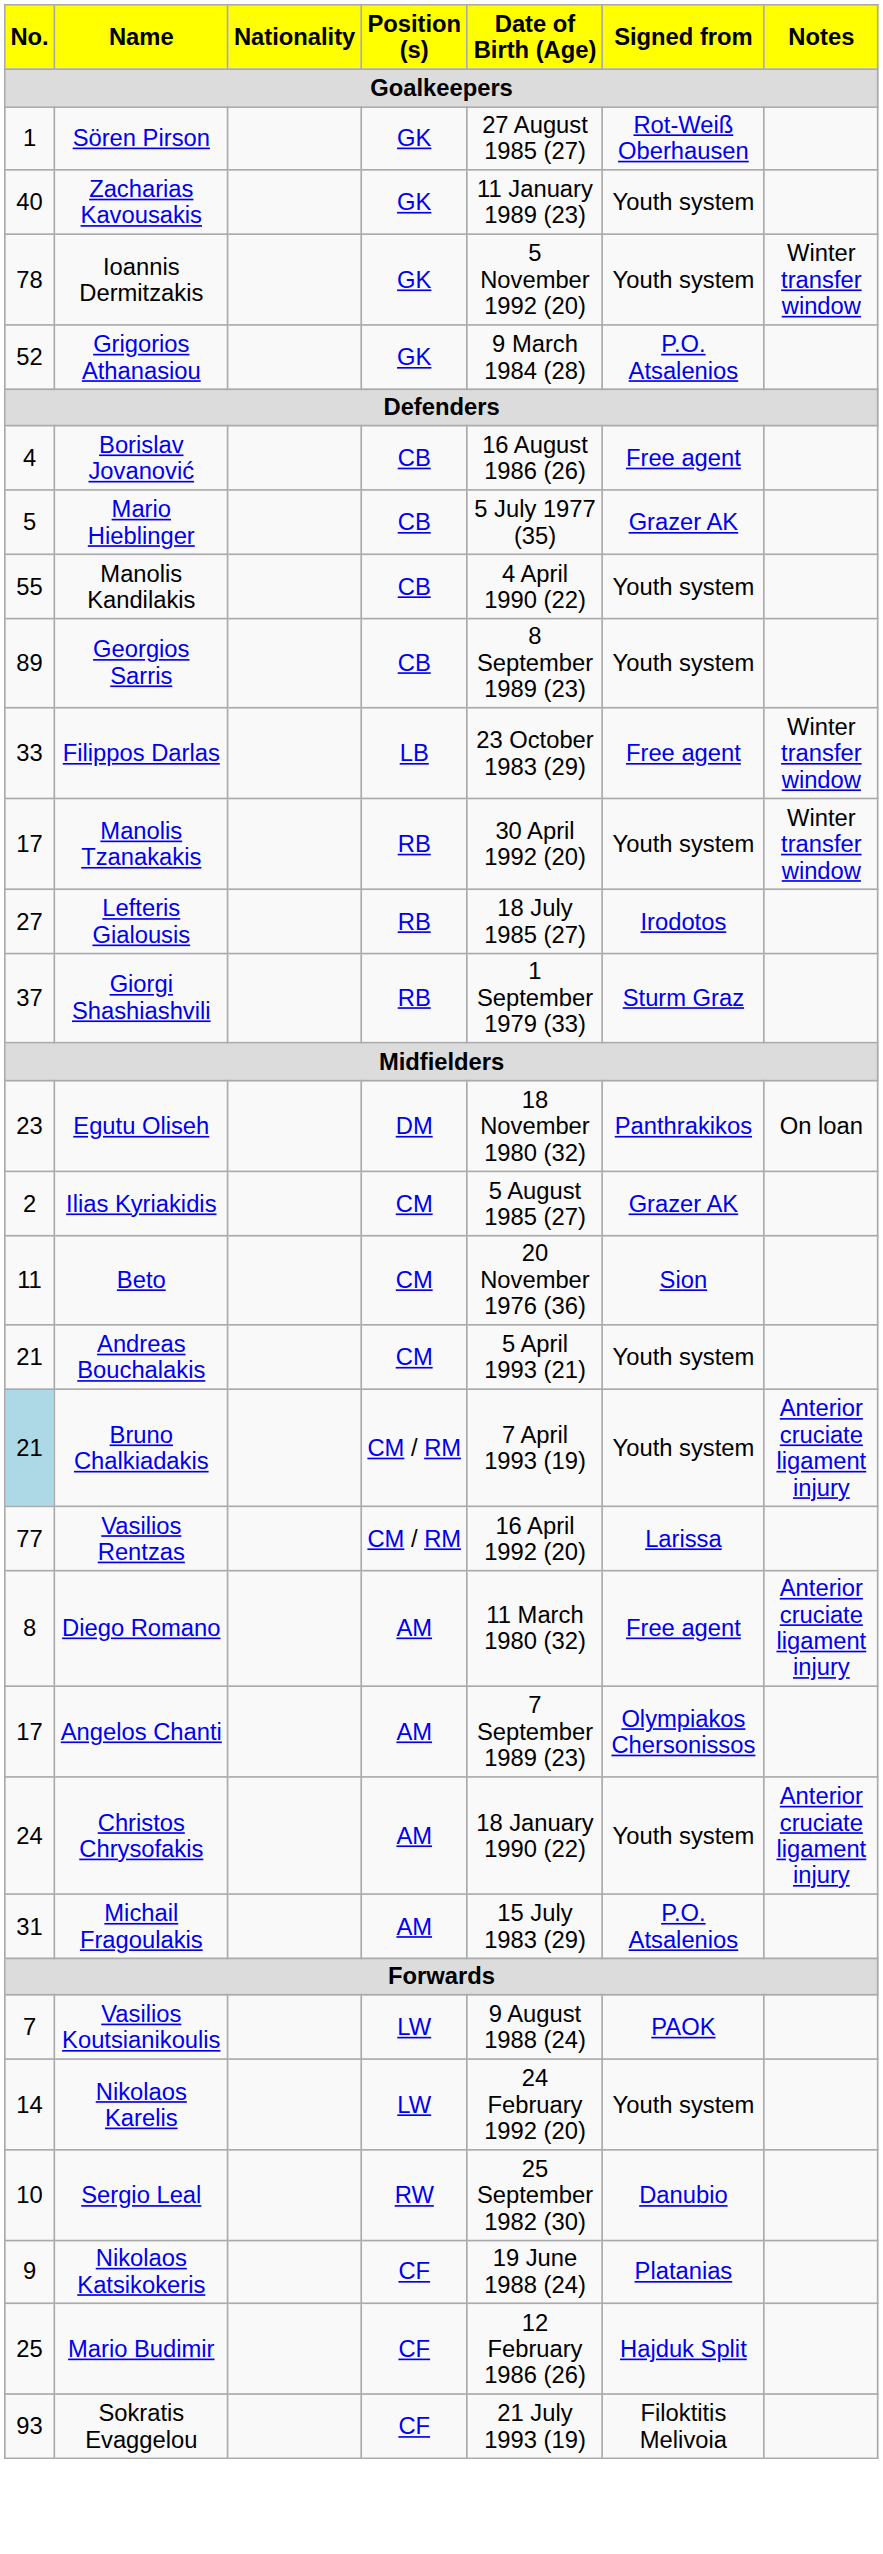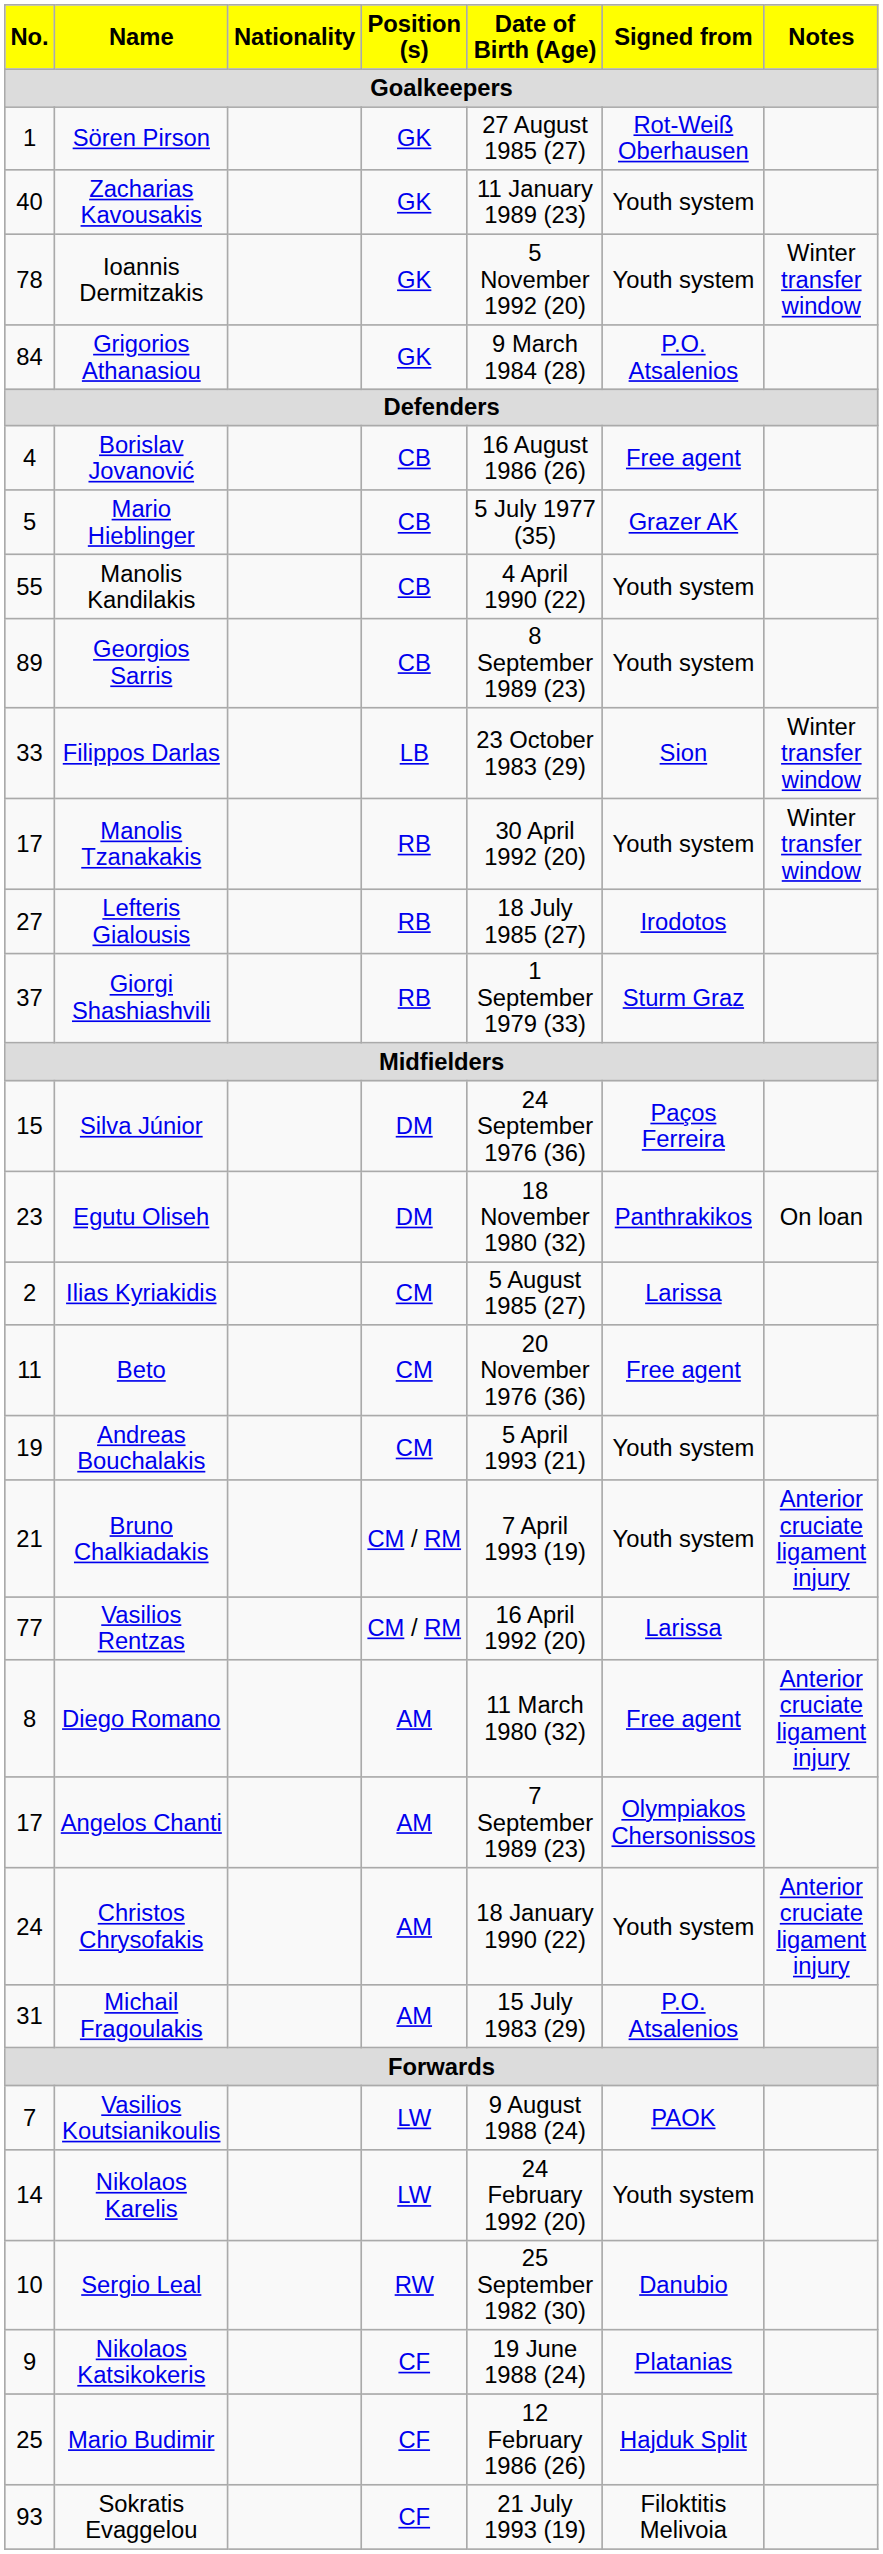Grigorios Athanasiou | No.: 52 -> 84
Filippos Darlas | Signed from: Free agent -> Sion
+ row: 15 | Silva Júnior | DM | 24 September 1976 (36) | Paços Ferreira
Ilias Kyriakidis | Signed from: Grazer AK -> Larissa
Beto | Signed from: Sion -> Free agent
Andreas Bouchalakis | No.: 21 -> 19
Bruno Chalkiadakis | No.: lightblue background -> no background
